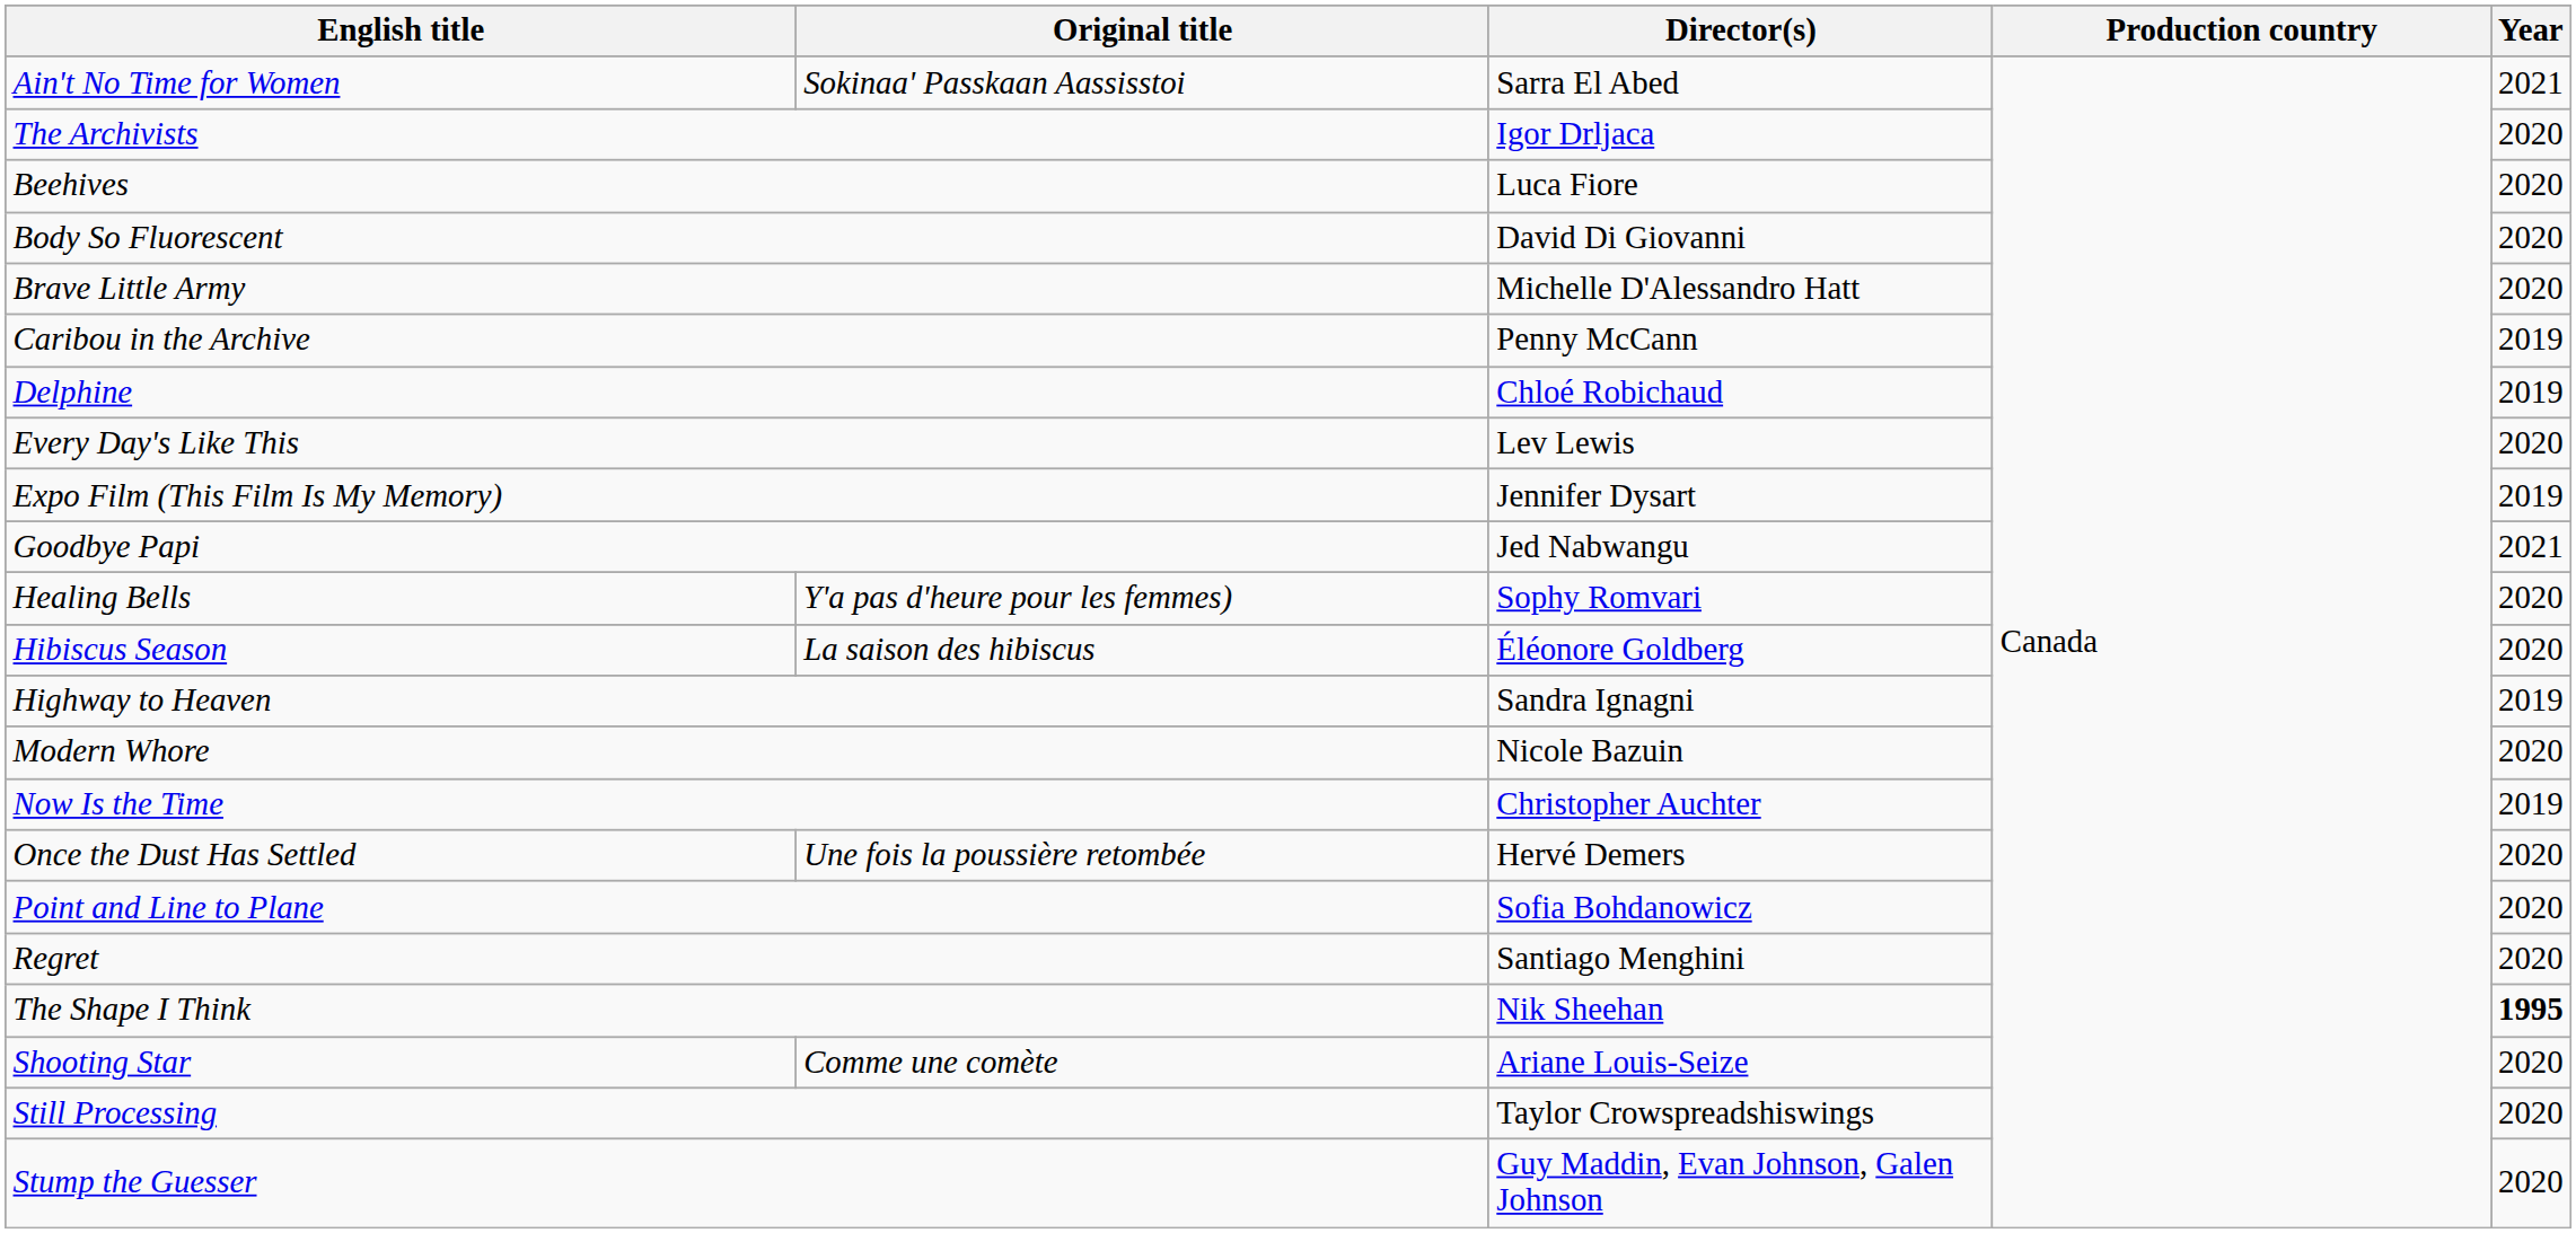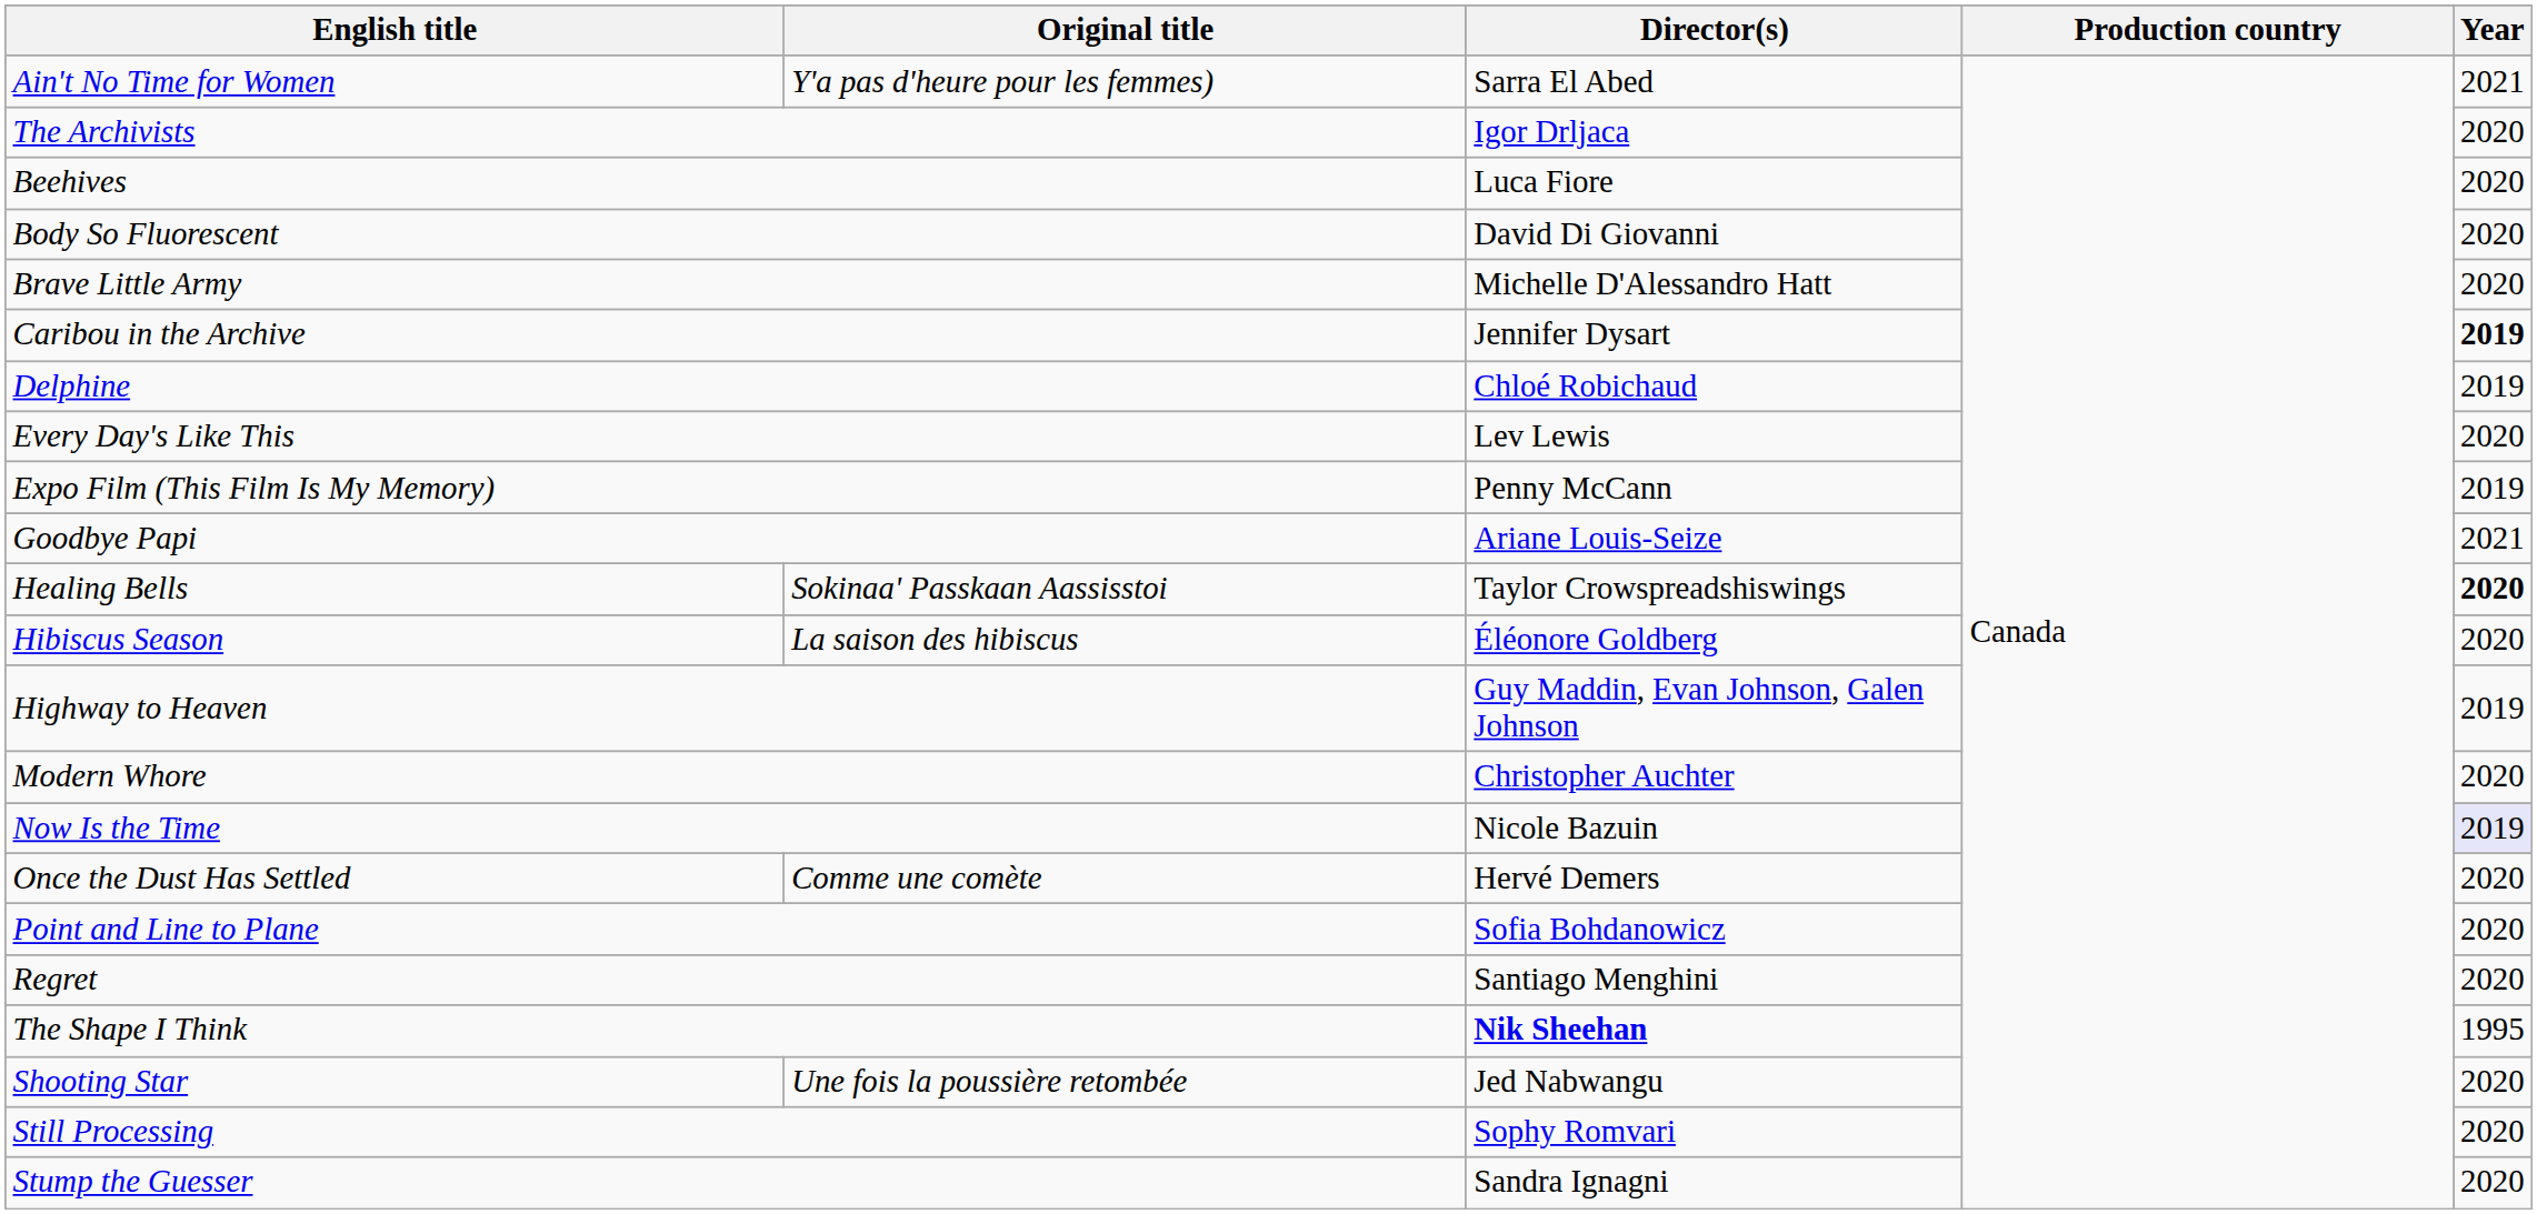Ain't No Time for Women | Original title: Sokinaa' Passkaan Aassisstoi -> Y'a pas d'heure pour les femmes)
Caribou in the Archive | Director(s): Penny McCann -> Jennifer Dysart
Caribou in the Archive | Year: normal -> bold
Expo Film (This Film Is My Memory) | Director(s): Jennifer Dysart -> Penny McCann
Goodbye Papi | Director(s): Jed Nabwangu -> Ariane Louis-Seize
Healing Bells | Original title: Y'a pas d'heure pour les femmes) -> Sokinaa' Passkaan Aassisstoi
Healing Bells | Director(s): Sophy Romvari -> Taylor Crowspreadshiswings
Healing Bells | Year: normal -> bold
Highway to Heaven | Director(s): Sandra Ignagni -> Guy Maddin, Evan Johnson, Galen Johnson
Modern Whore | Director(s): Nicole Bazuin -> Christopher Auchter
Now Is the Time | Director(s): Christopher Auchter -> Nicole Bazuin
Now Is the Time | Year: no background -> lavender background
Once the Dust Has Settled | Original title: Une fois la poussière retombée -> Comme une comète
The Shape I Think | Director(s): normal -> bold
The Shape I Think | Year: bold -> normal
Shooting Star | Original title: Comme une comète -> Une fois la poussière retombée
Shooting Star | Director(s): Ariane Louis-Seize -> Jed Nabwangu
Still Processing | Director(s): Taylor Crowspreadshiswings -> Sophy Romvari
Stump the Guesser | Director(s): Guy Maddin, Evan Johnson, Galen Johnson -> Sandra Ignagni
